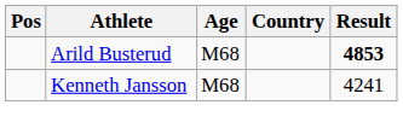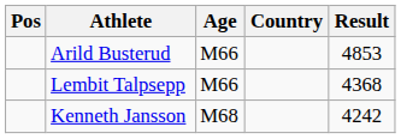Arild Busterud | Age: M68 -> M66
Arild Busterud | Result: bold -> normal
+ row: Lembit Talpsepp | M66 | 4368
Kenneth Jansson | Result: 4241 -> 4242
